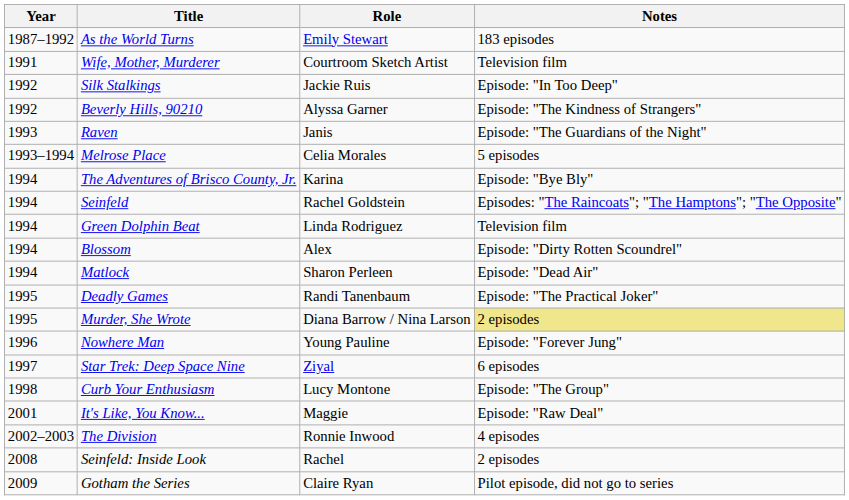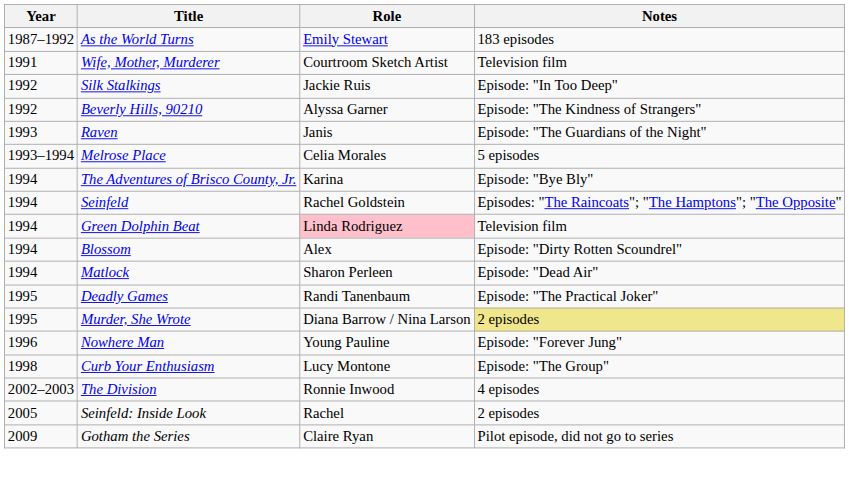Green Dolphin Beat | Role: no background -> pink background
- row: 1997 | Star Trek: Deep Space Nine | Ziyal | 6 episodes
- row: 2001 | It's Like, You Know... | Maggie | Episode: "Raw Deal"
Seinfeld: Inside Look | Year: 2008 -> 2005
